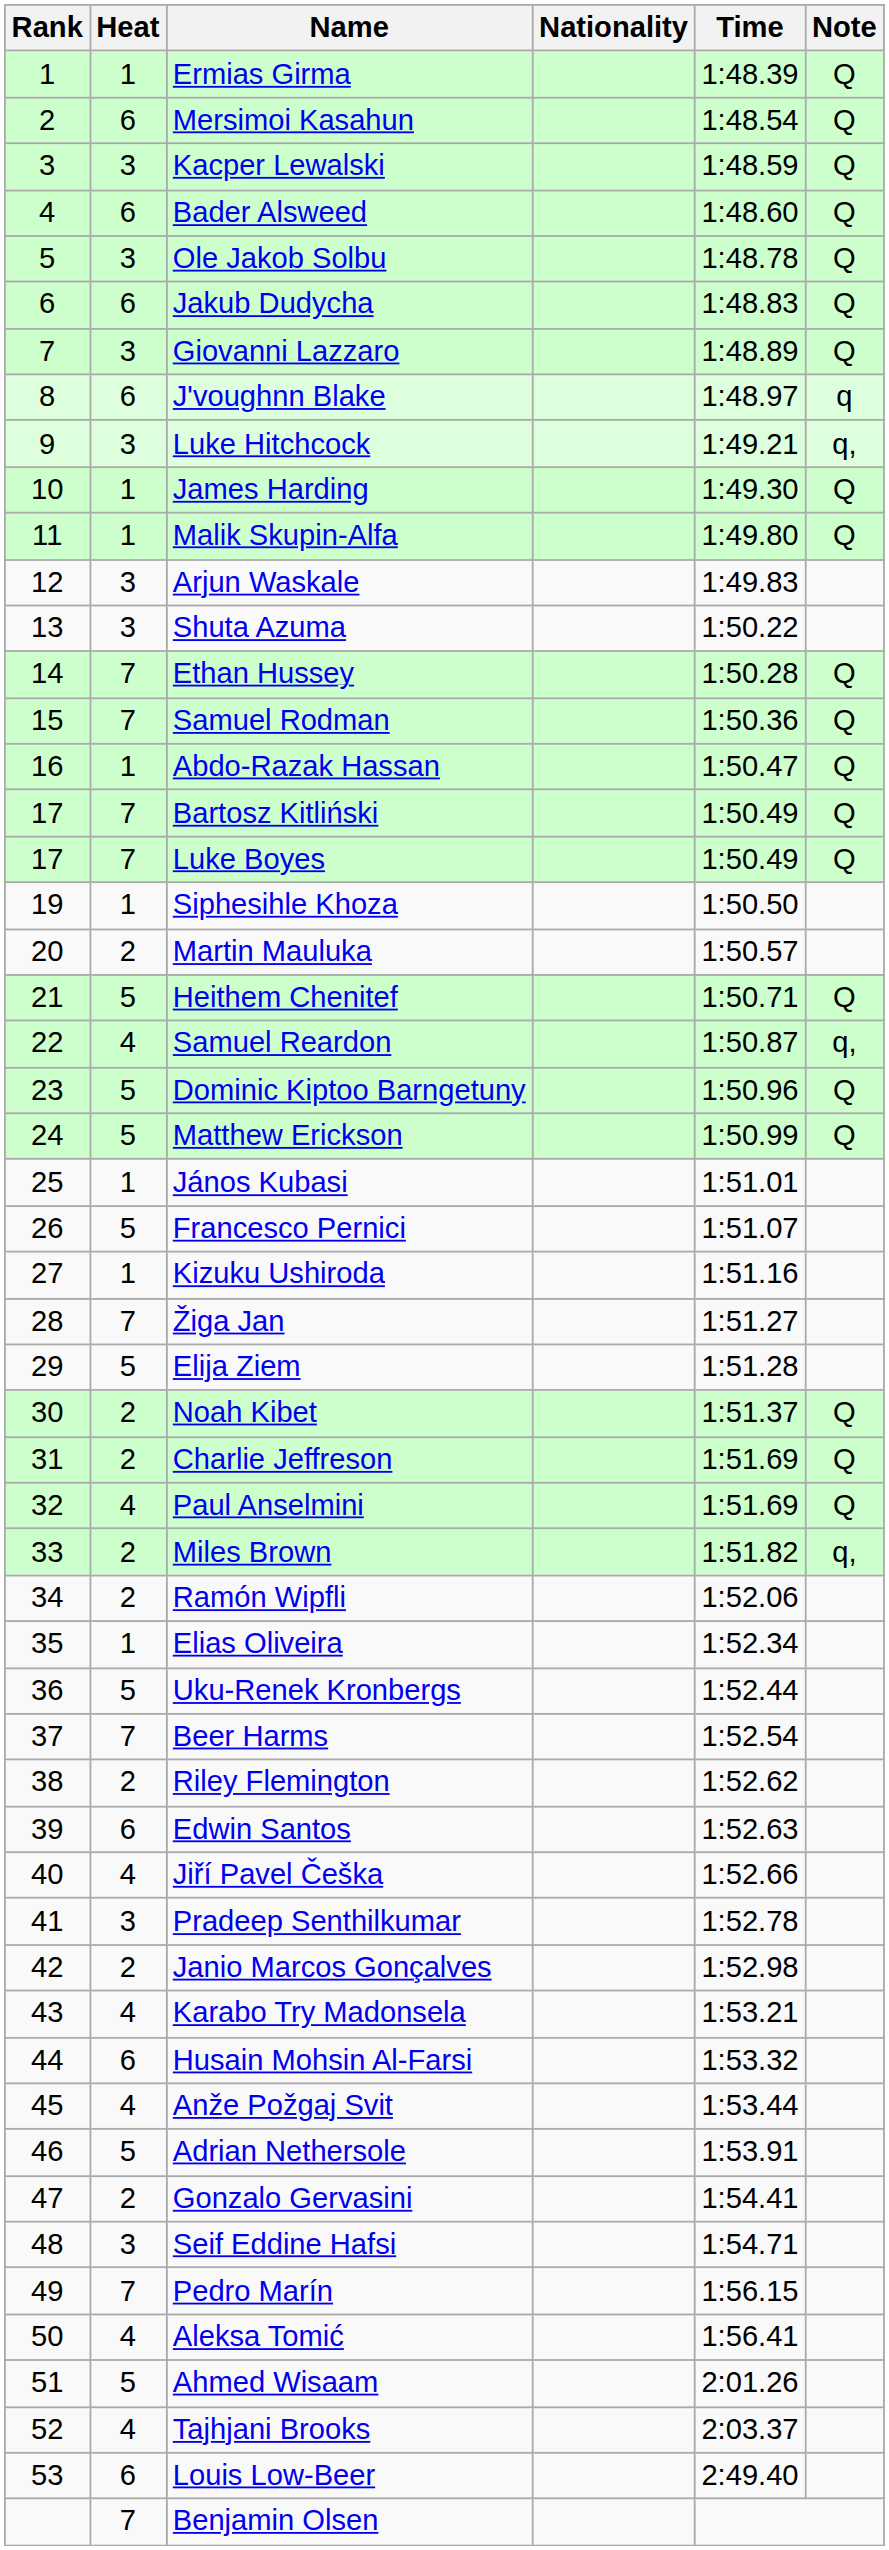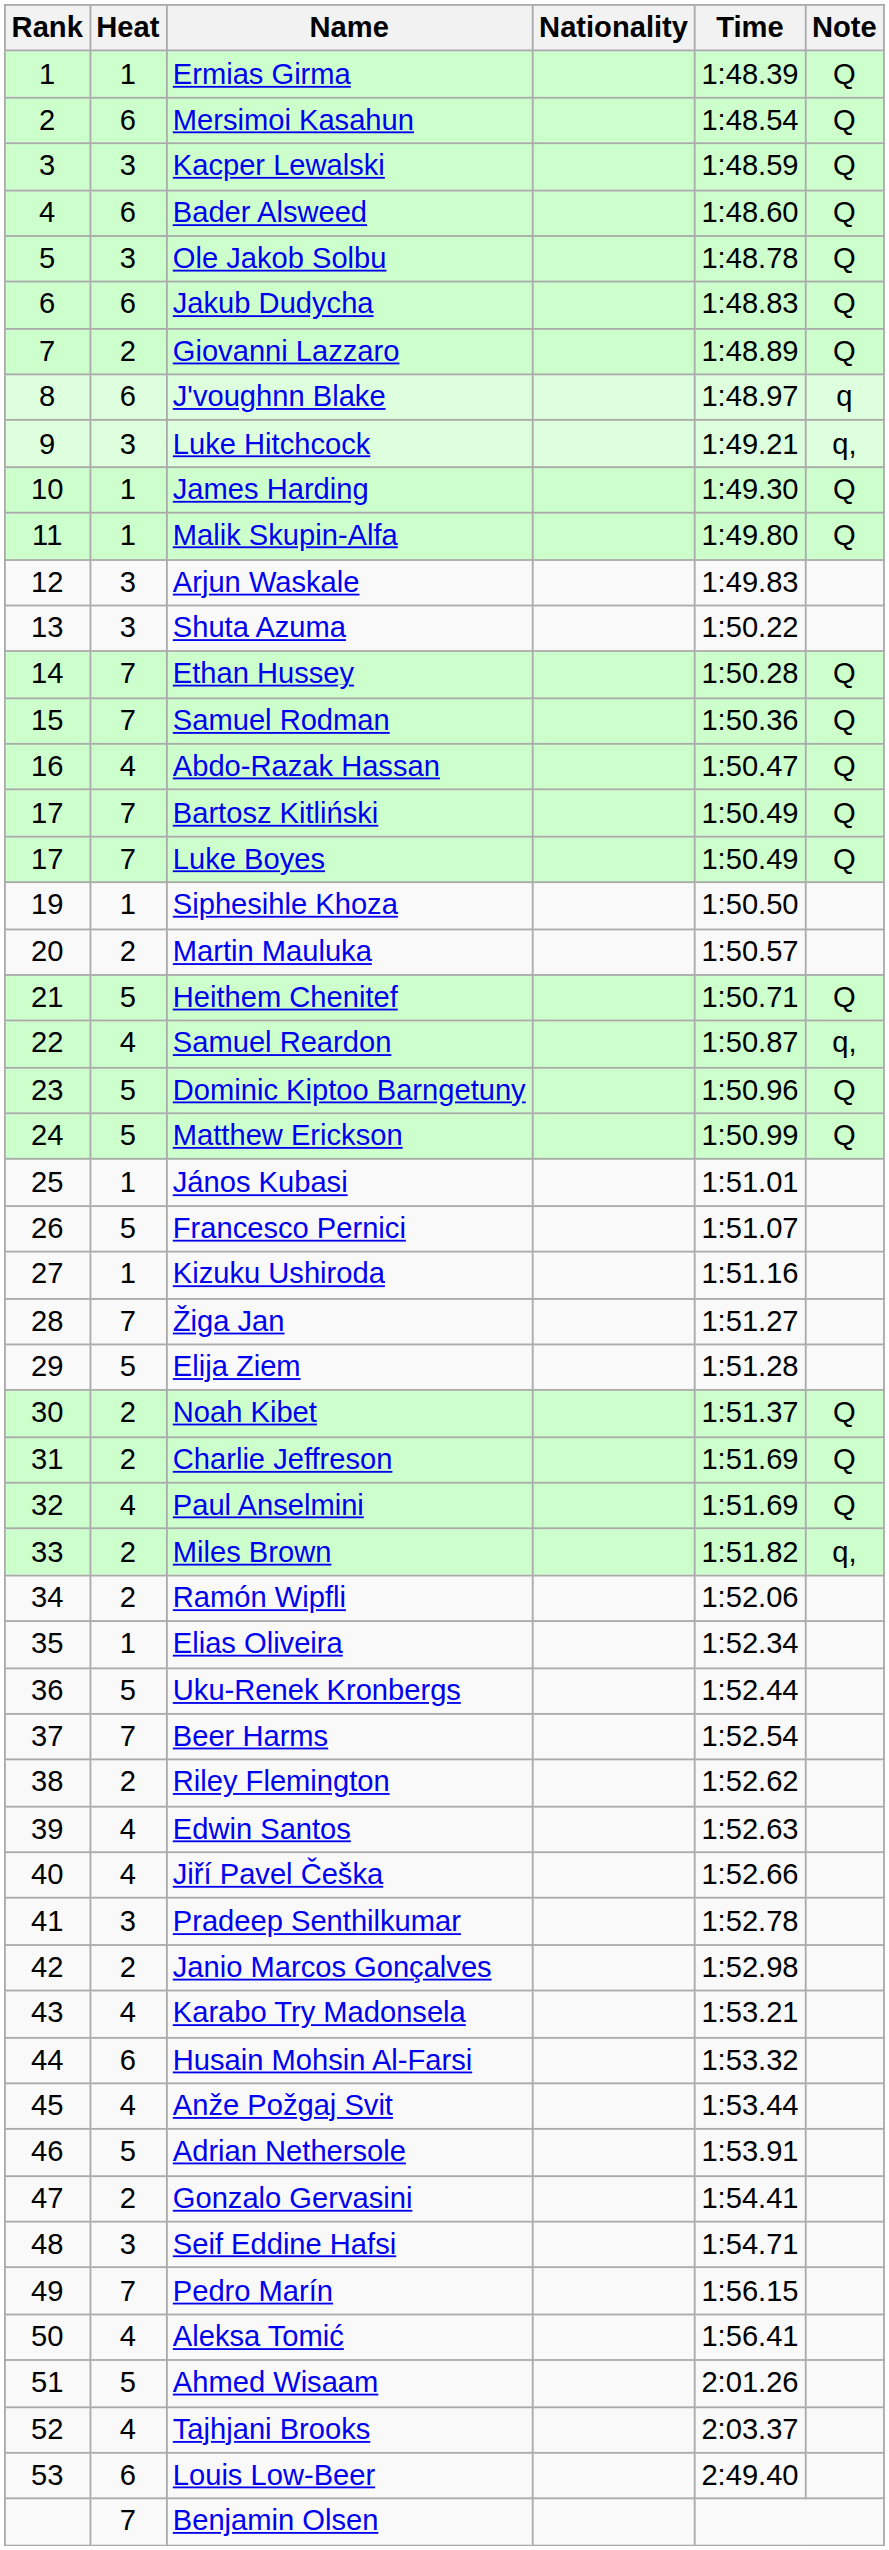Giovanni Lazzaro | Heat: 3 -> 2
Abdo-Razak Hassan | Heat: 1 -> 4
Edwin Santos | Heat: 6 -> 4
